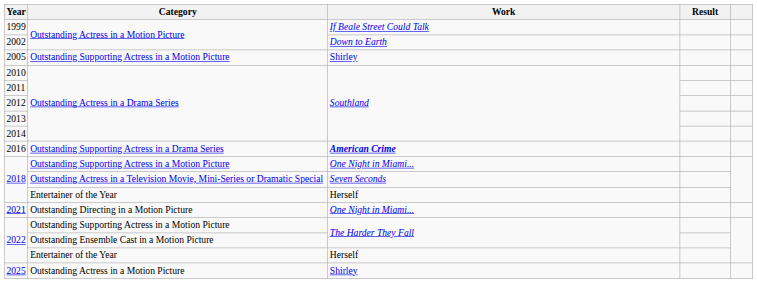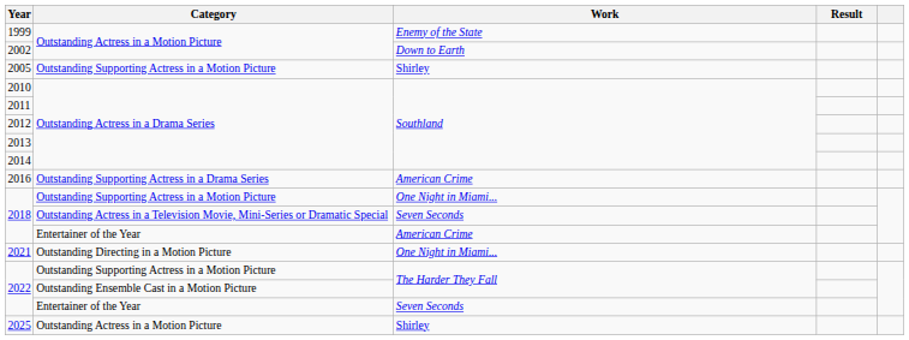1999 | Work: If Beale Street Could Talk -> Enemy of the State
2016 | Work: bold -> normal
2018 / Entertainer of the Year | Work: Herself -> American Crime
2022 / Entertainer of the Year | Work: Herself -> Seven Seconds
